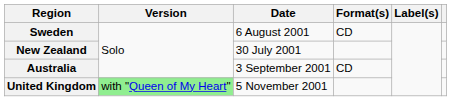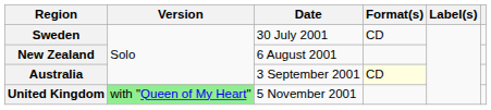Sweden | Date: 6 August 2001 -> 30 July 2001
New Zealand | Date: 30 July 2001 -> 6 August 2001
Australia | Format(s): no background -> lightyellow background
